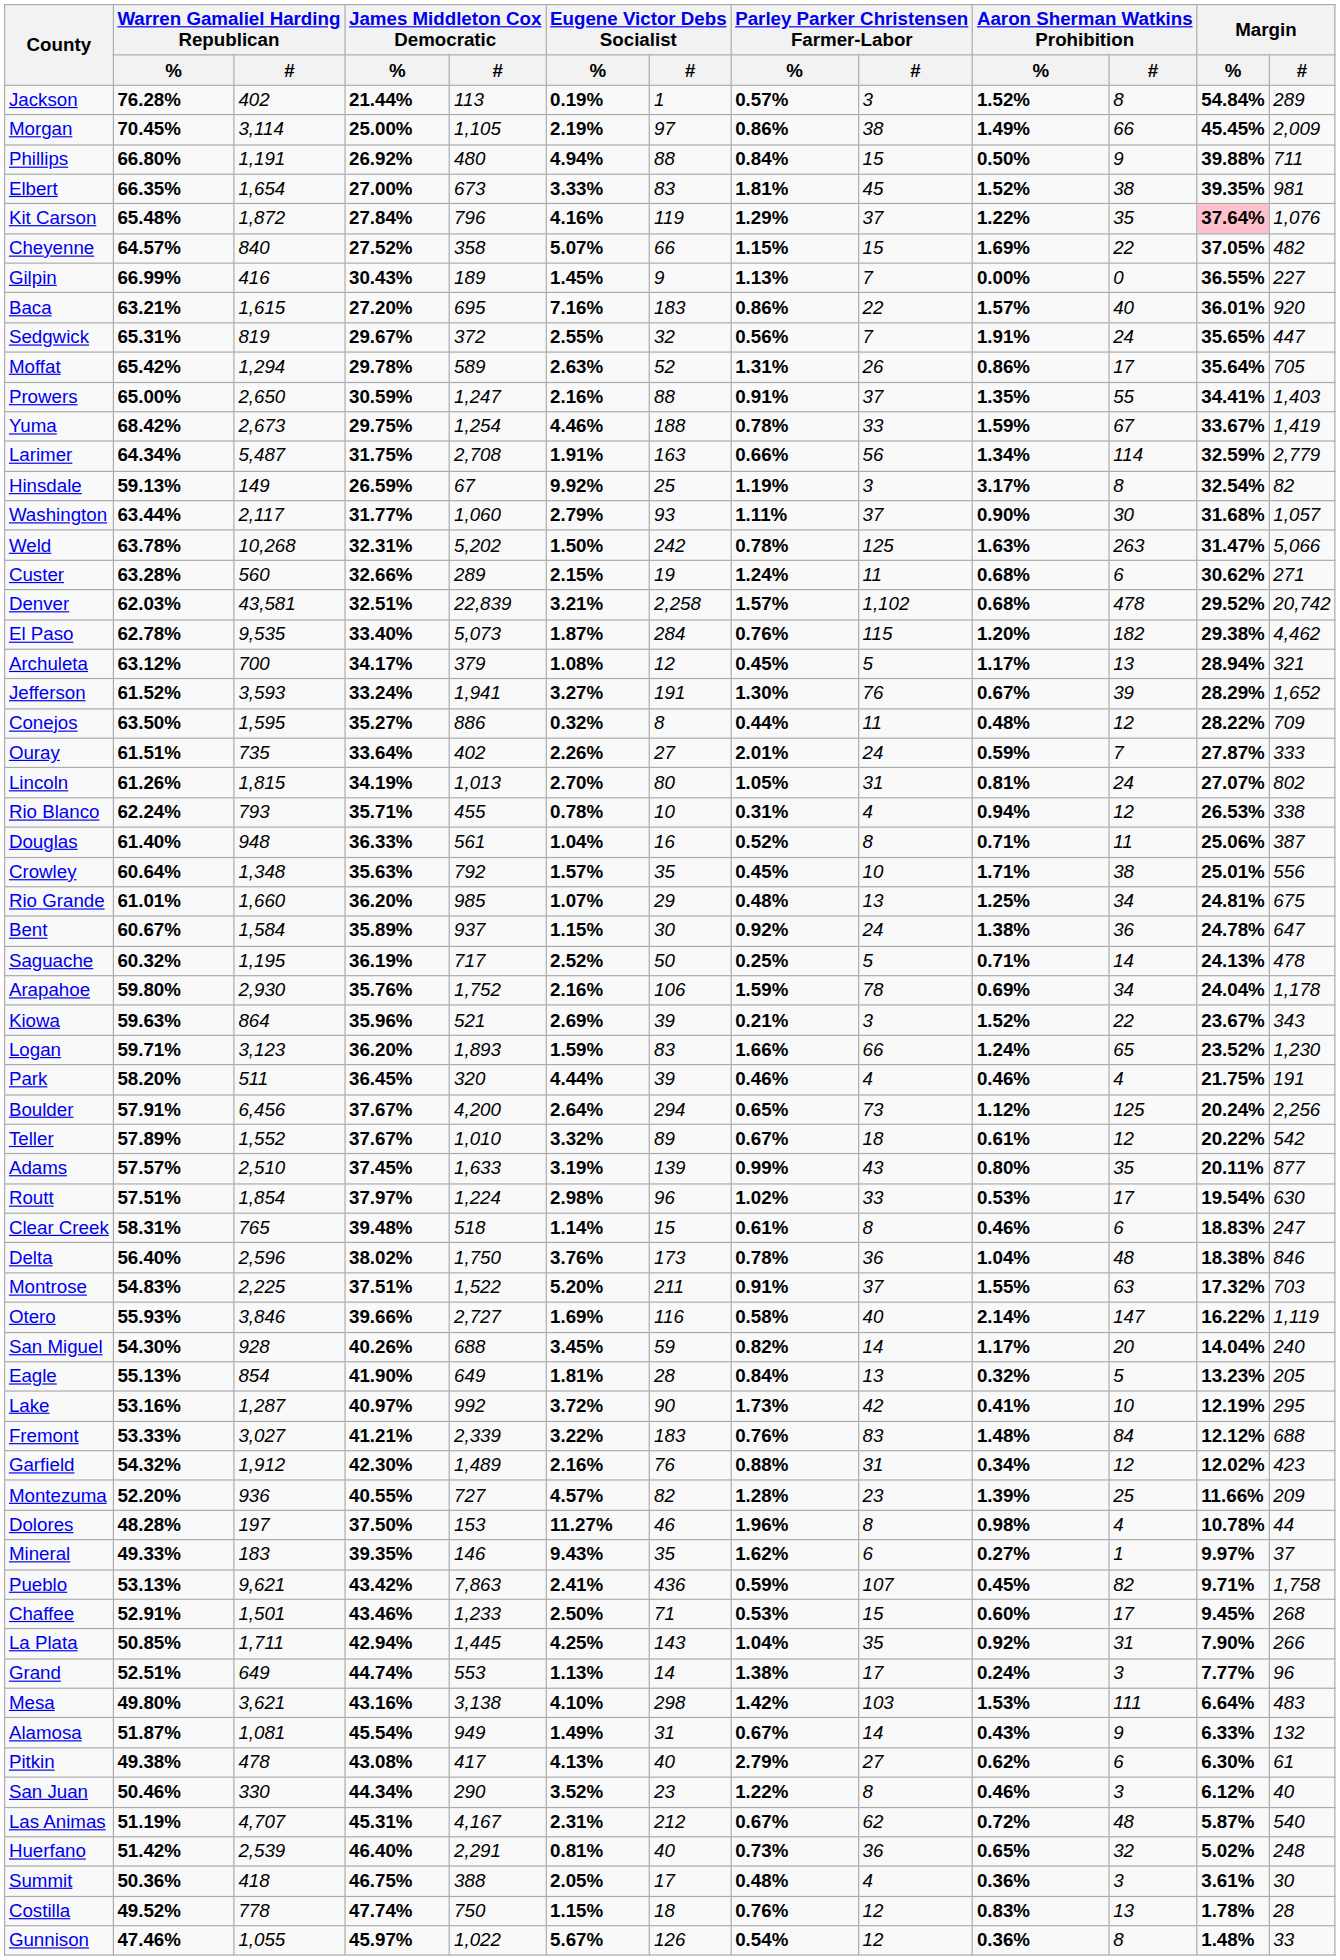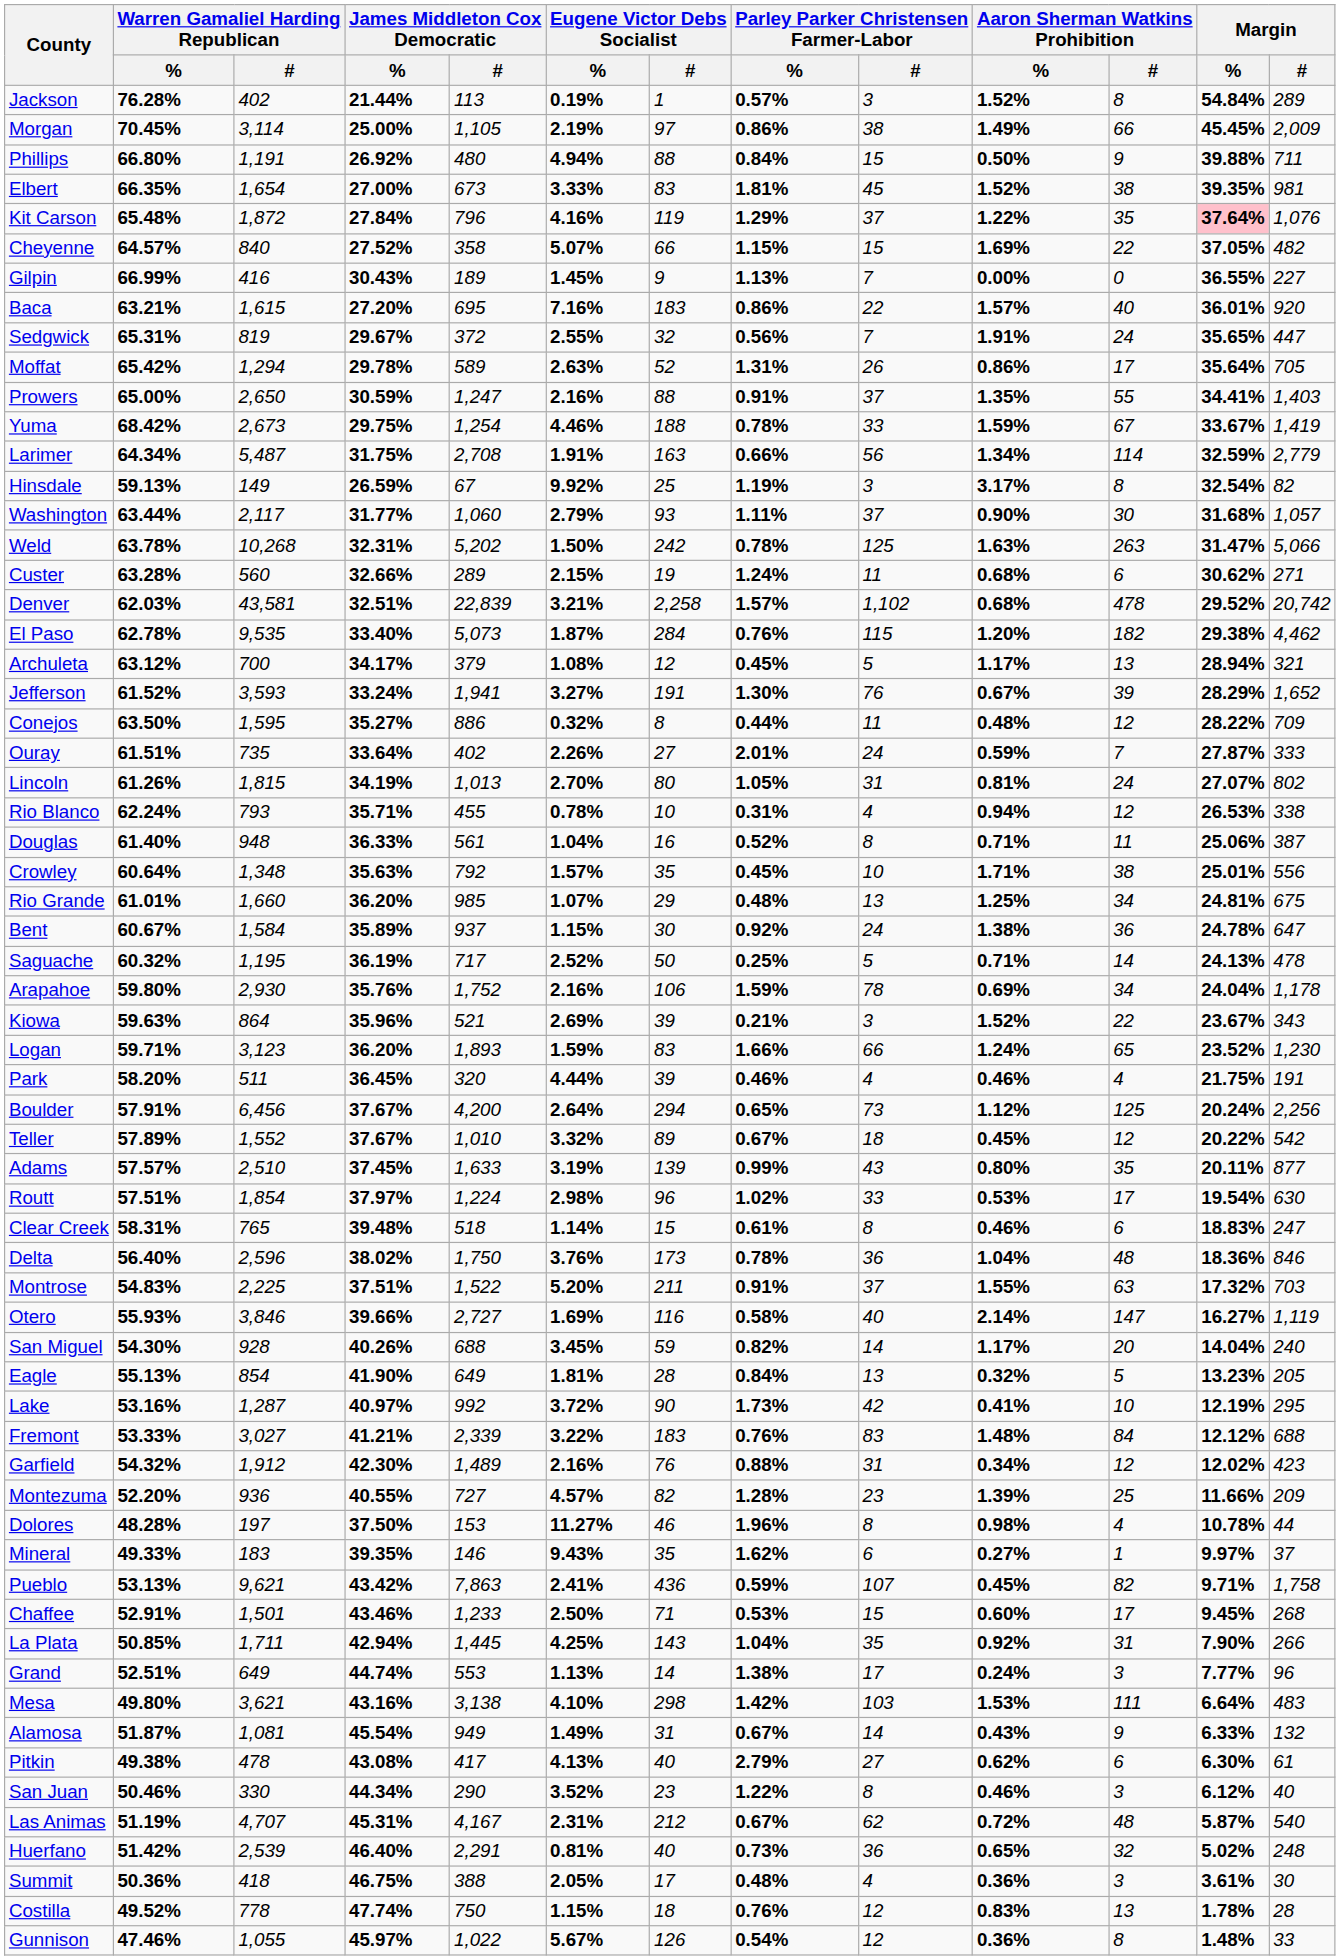Teller | Aaron Sherman Watkins Prohibition / %: 0.61% -> 0.45%
Delta | Margin / %: 18.38% -> 18.36%
Otero | Margin / %: 16.22% -> 16.27%
